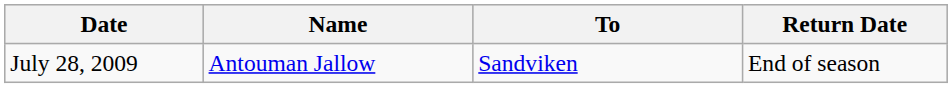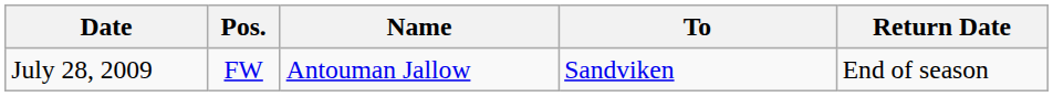+ column: Pos. | FW
